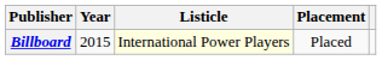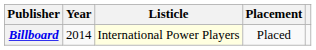Billboard | Year: 2015 -> 2014
